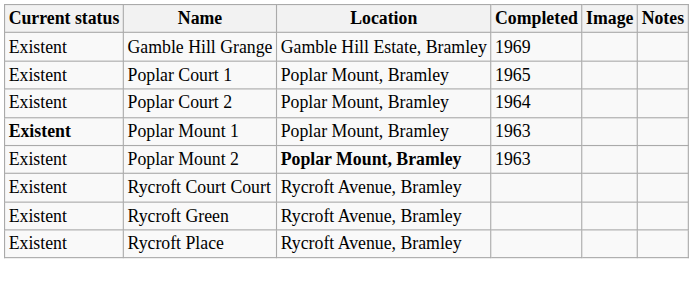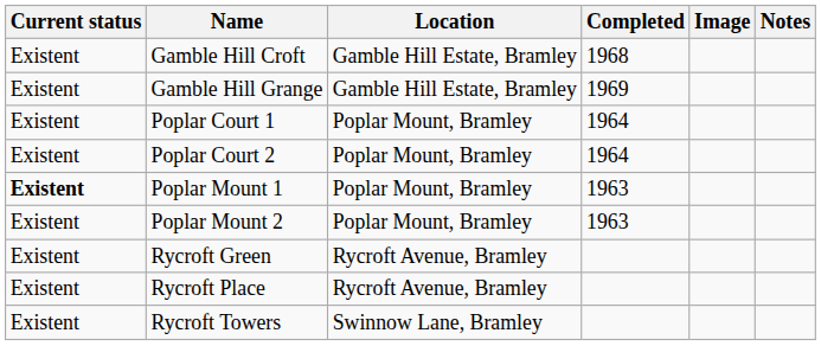+ row: Existent | Gamble Hill Croft | Gamble Hill Estate, Bramley | 1968
Poplar Court 1 | Completed: 1965 -> 1964
Poplar Mount 2 | Location: bold -> normal
- row: Existent | Rycroft Court Court | Rycroft Avenue, Bramley
+ row: Existent | Rycroft Towers | Swinnow Lane, Bramley
